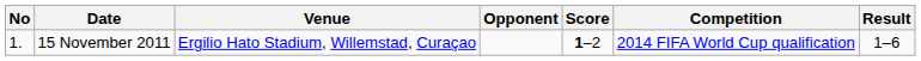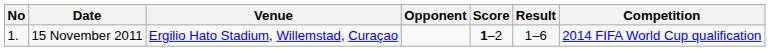columns swapped: Result <-> Competition
